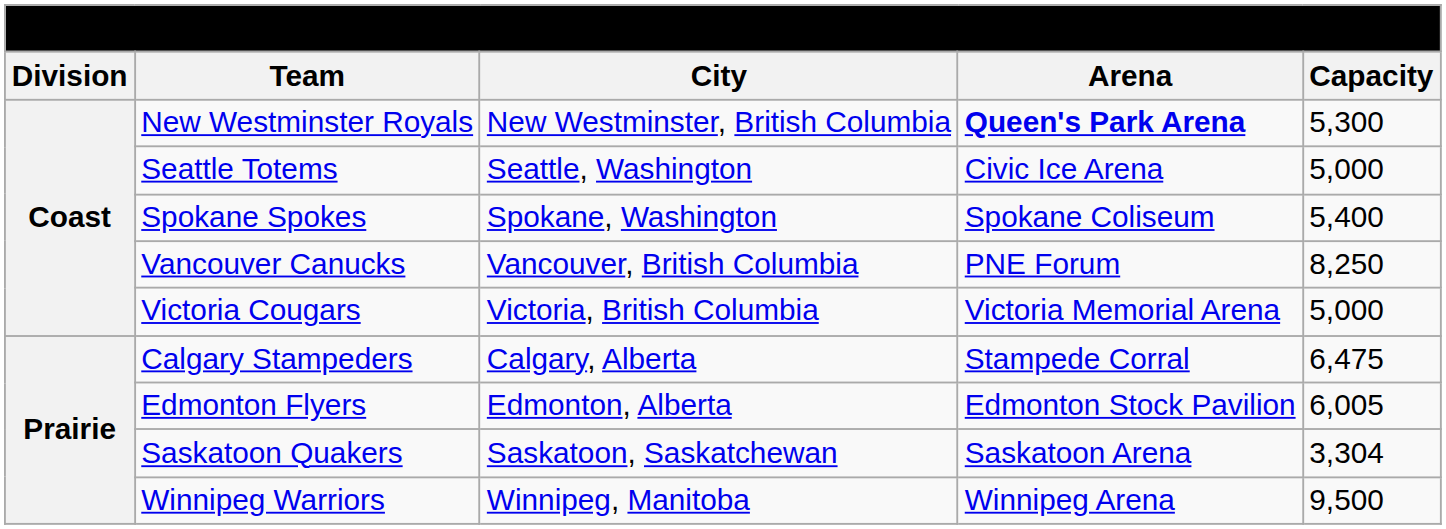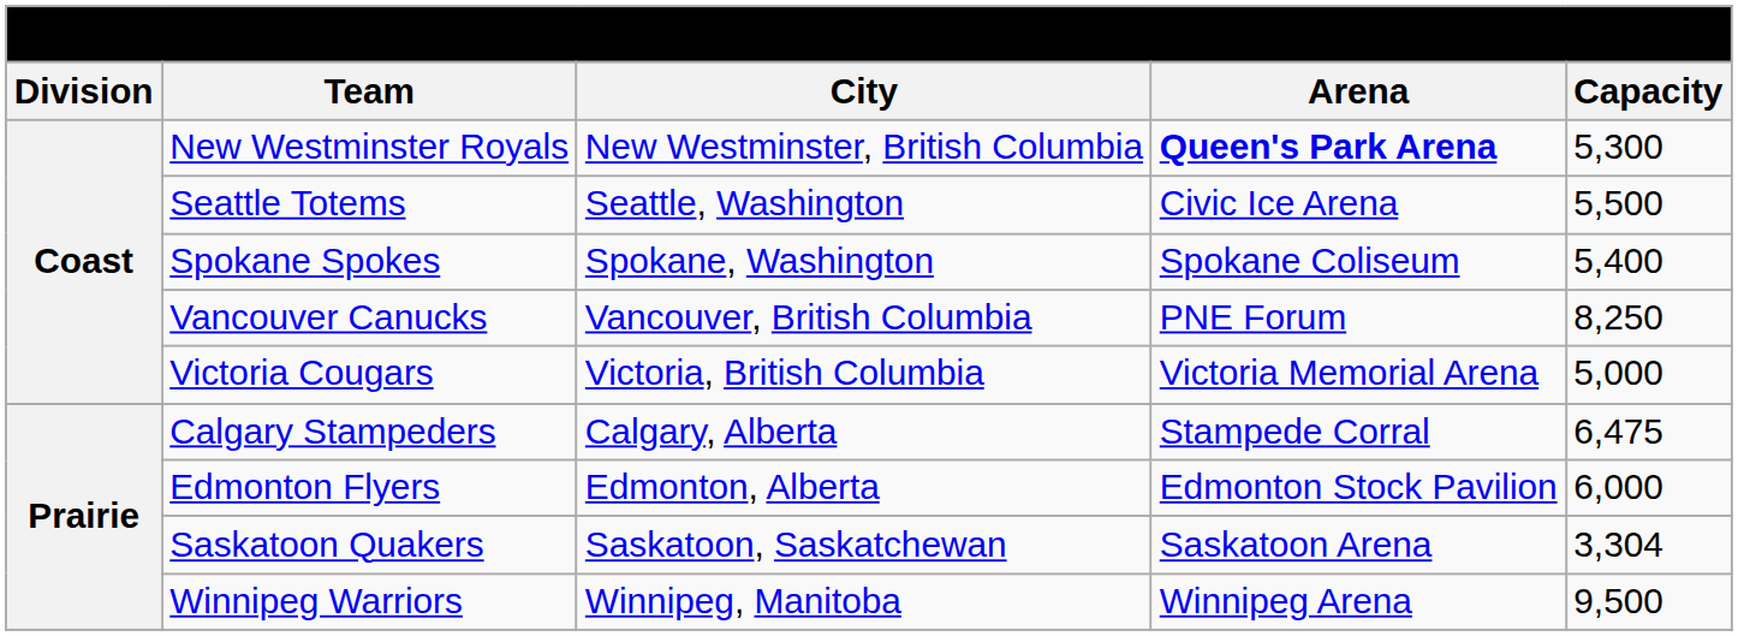Seattle Totems | Capacity: 5,000 -> 5,500
Edmonton Flyers | Capacity: 6,005 -> 6,000
